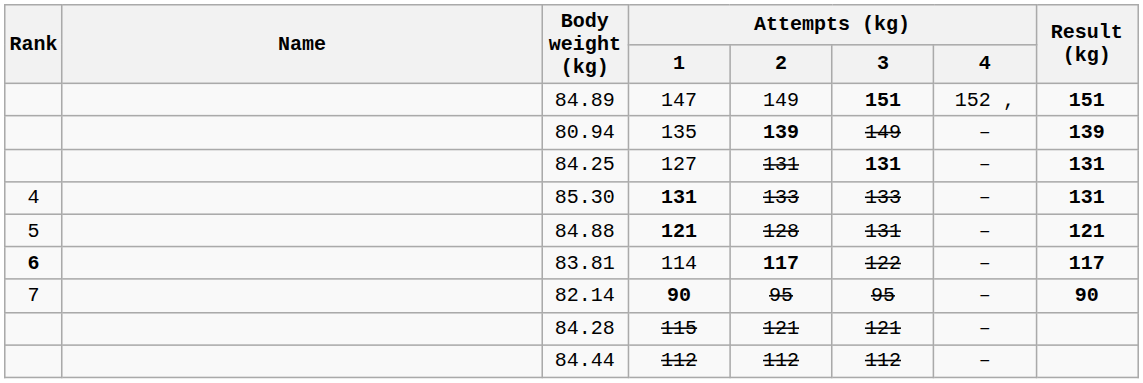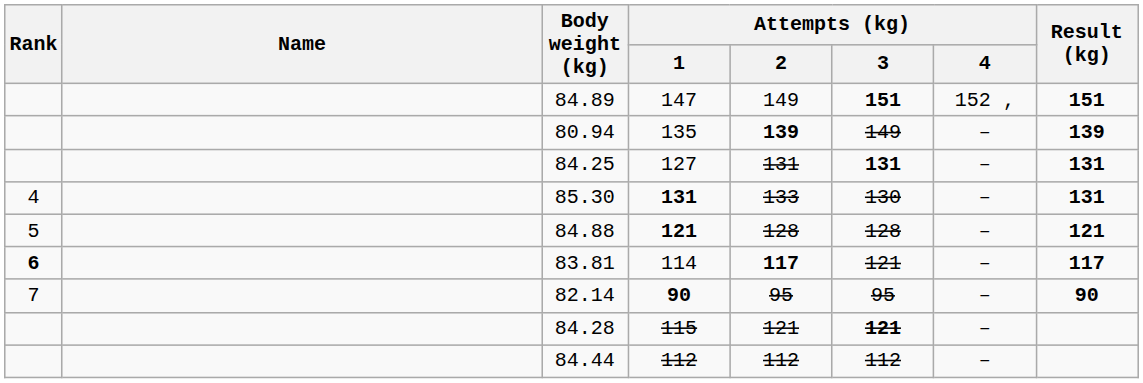85.30 | Attempts (kg) / 3: 133 -> 130
84.88 | Attempts (kg) / 3: 131 -> 128
83.81 | Attempts (kg) / 3: 122 -> 121
84.28 | Attempts (kg) / 3: normal -> bold
